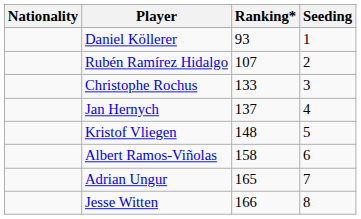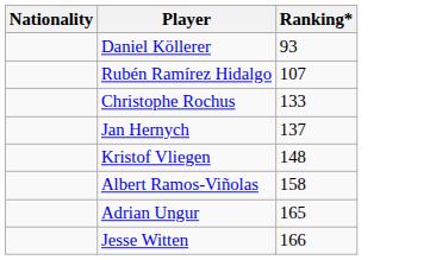- column: Seeding | 1 | 2 | 3 | 4 | 5 | 6 | 7 | 8
